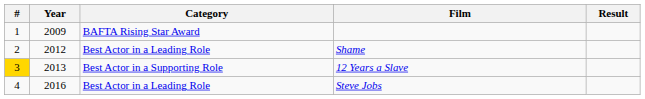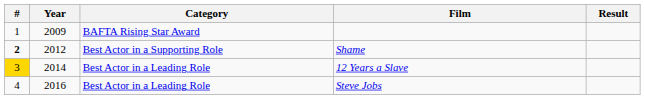Shame | #: normal -> bold
Shame | Category: Best Actor in a Leading Role -> Best Actor in a Supporting Role
12 Years a Slave | Year: 2013 -> 2014
12 Years a Slave | Category: Best Actor in a Supporting Role -> Best Actor in a Leading Role
